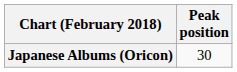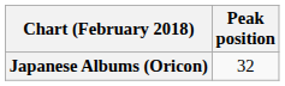Japanese Albums (Oricon) | Peak position: 30 -> 32
